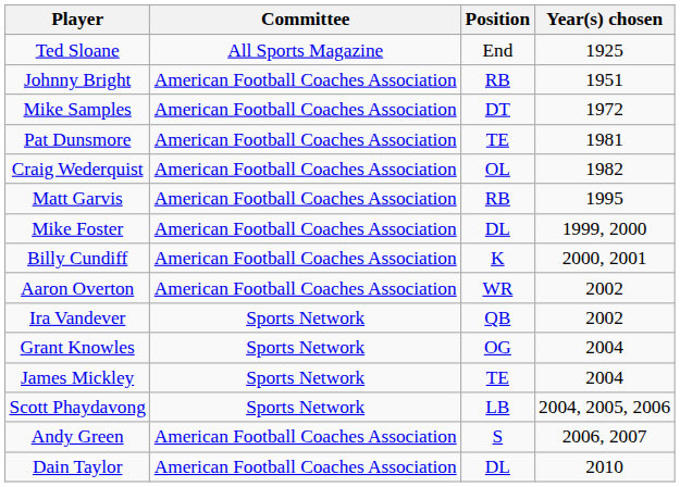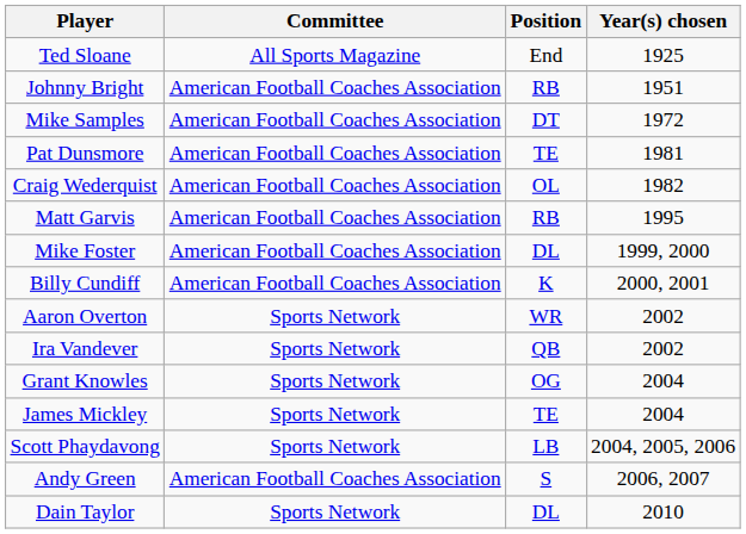Aaron Overton | Committee: American Football Coaches Association -> Sports Network
Dain Taylor | Committee: American Football Coaches Association -> Sports Network
